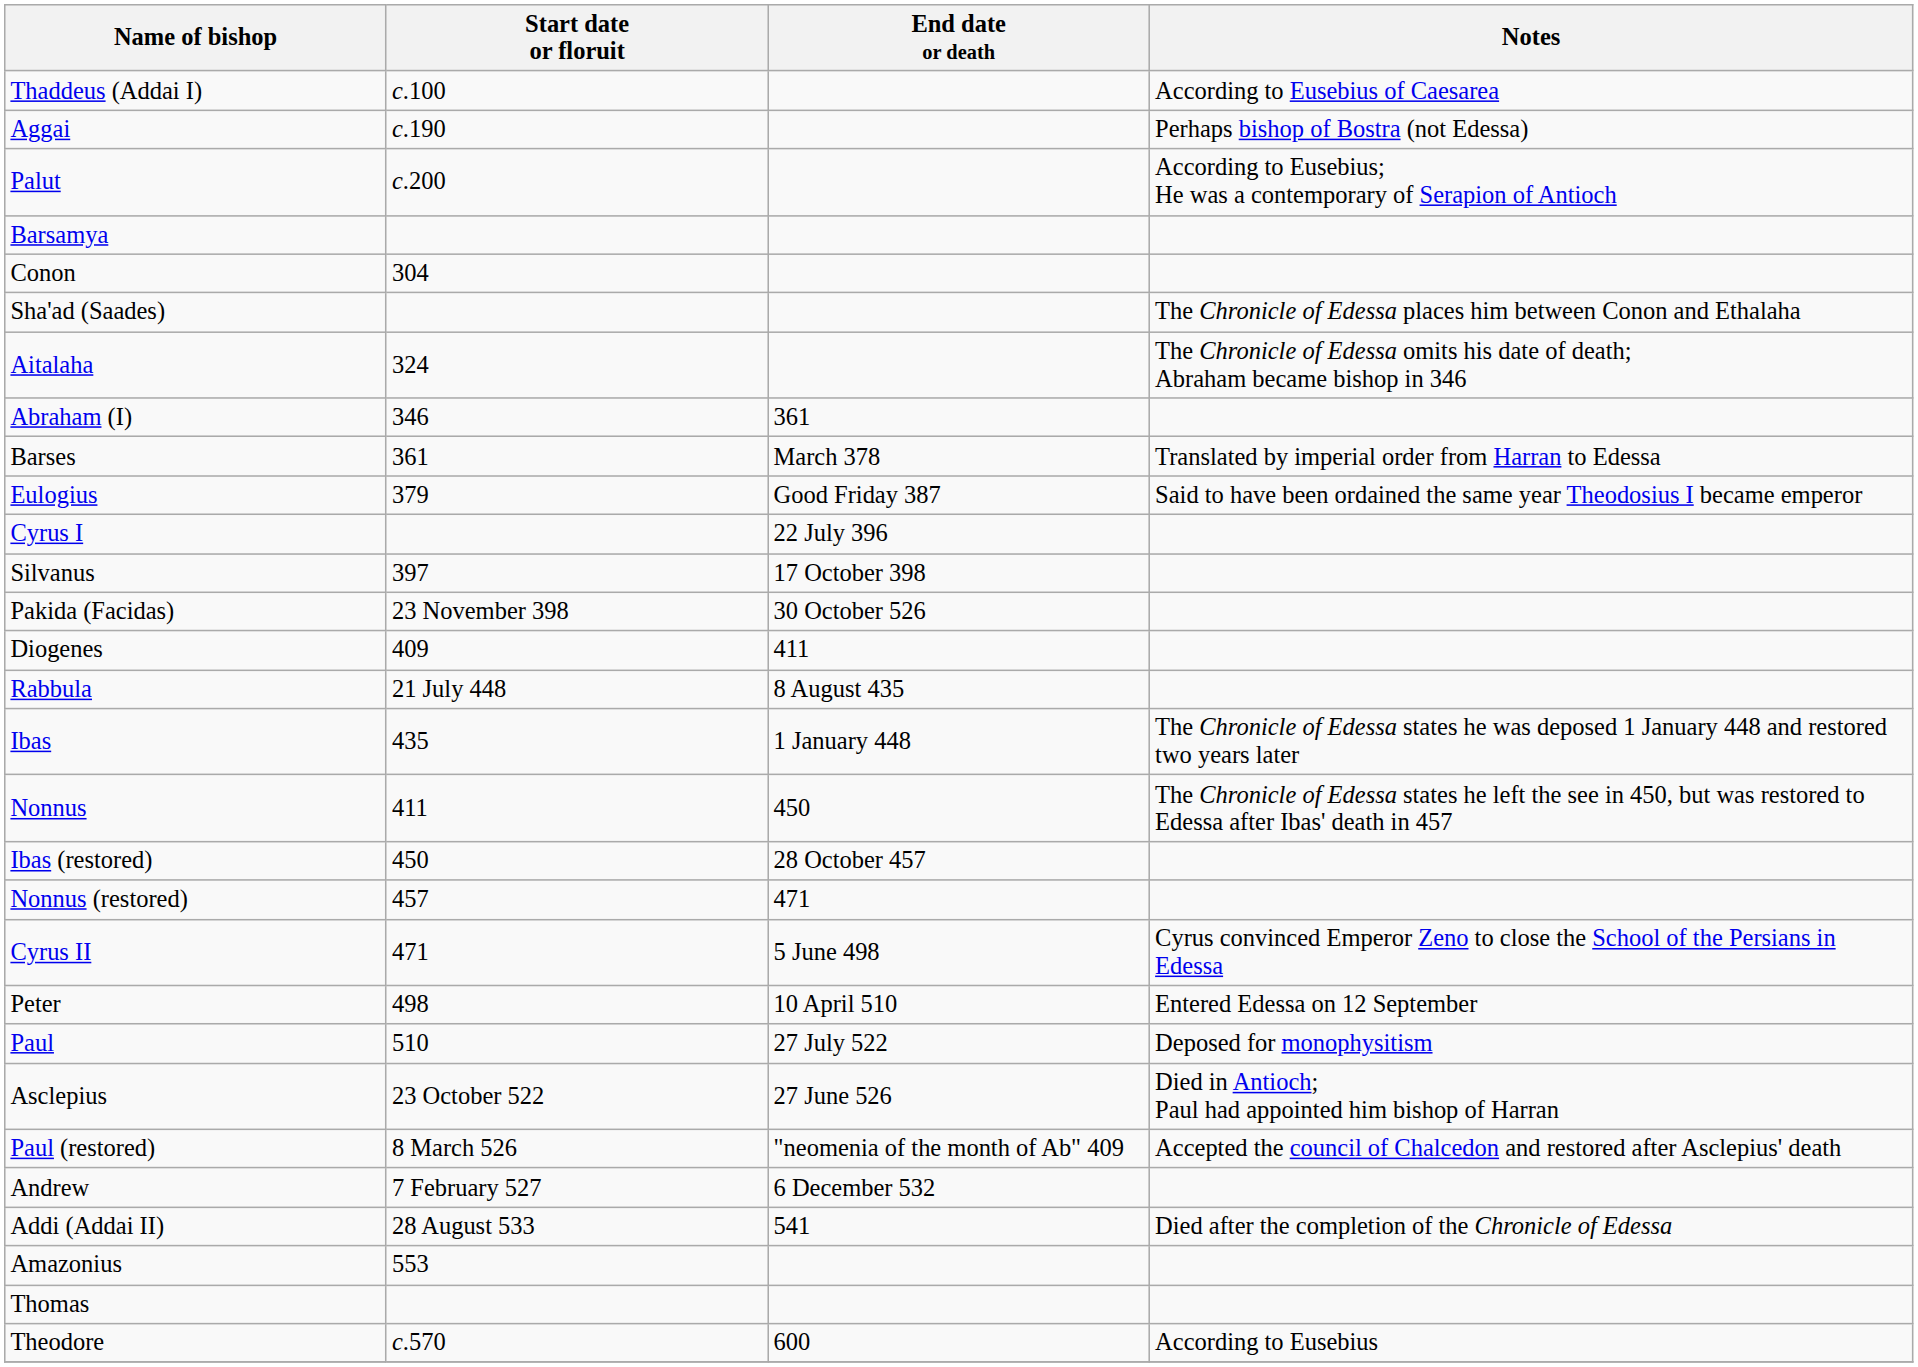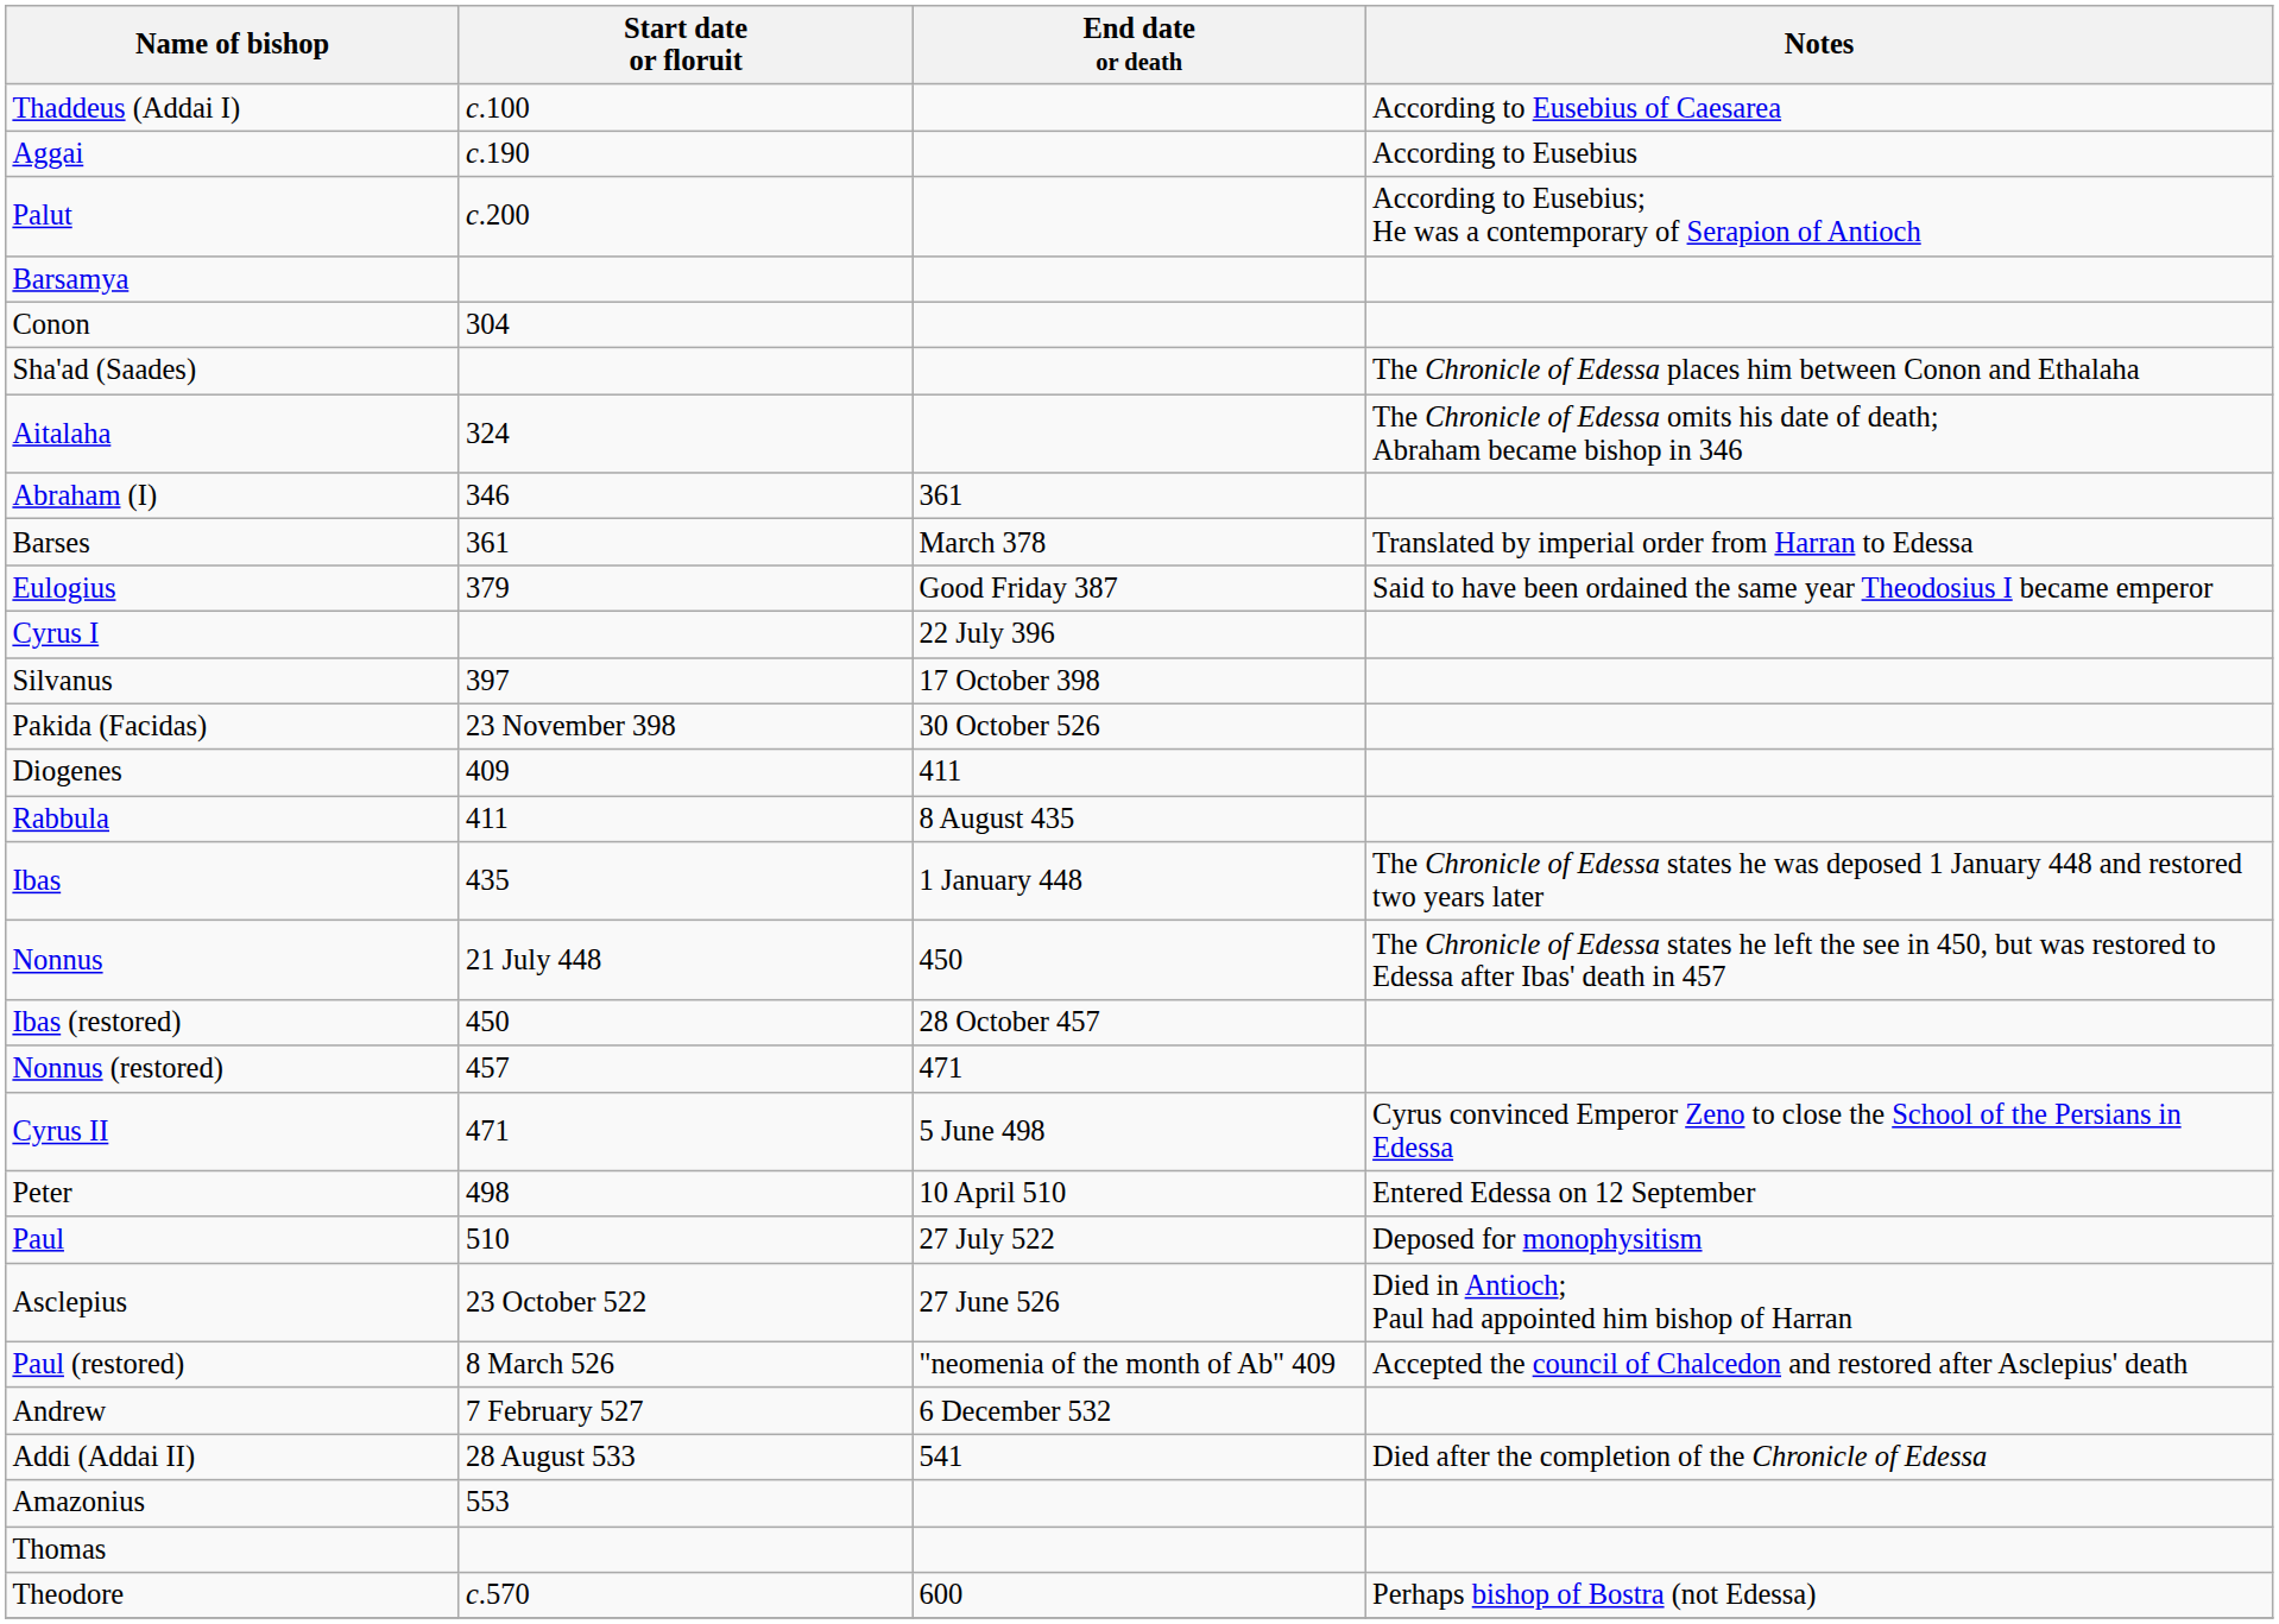Aggai | Notes: Perhaps bishop of Bostra (not Edessa) -> According to Eusebius
Rabbula | Start date or floruit: 21 July 448 -> 411
Nonnus | Start date or floruit: 411 -> 21 July 448
Theodore | Notes: According to Eusebius -> Perhaps bishop of Bostra (not Edessa)
